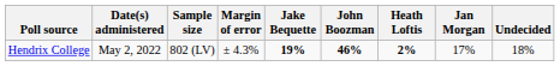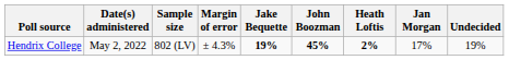Hendrix College | John Boozman: 46% -> 45%
Hendrix College | Undecided: 18% -> 19%
